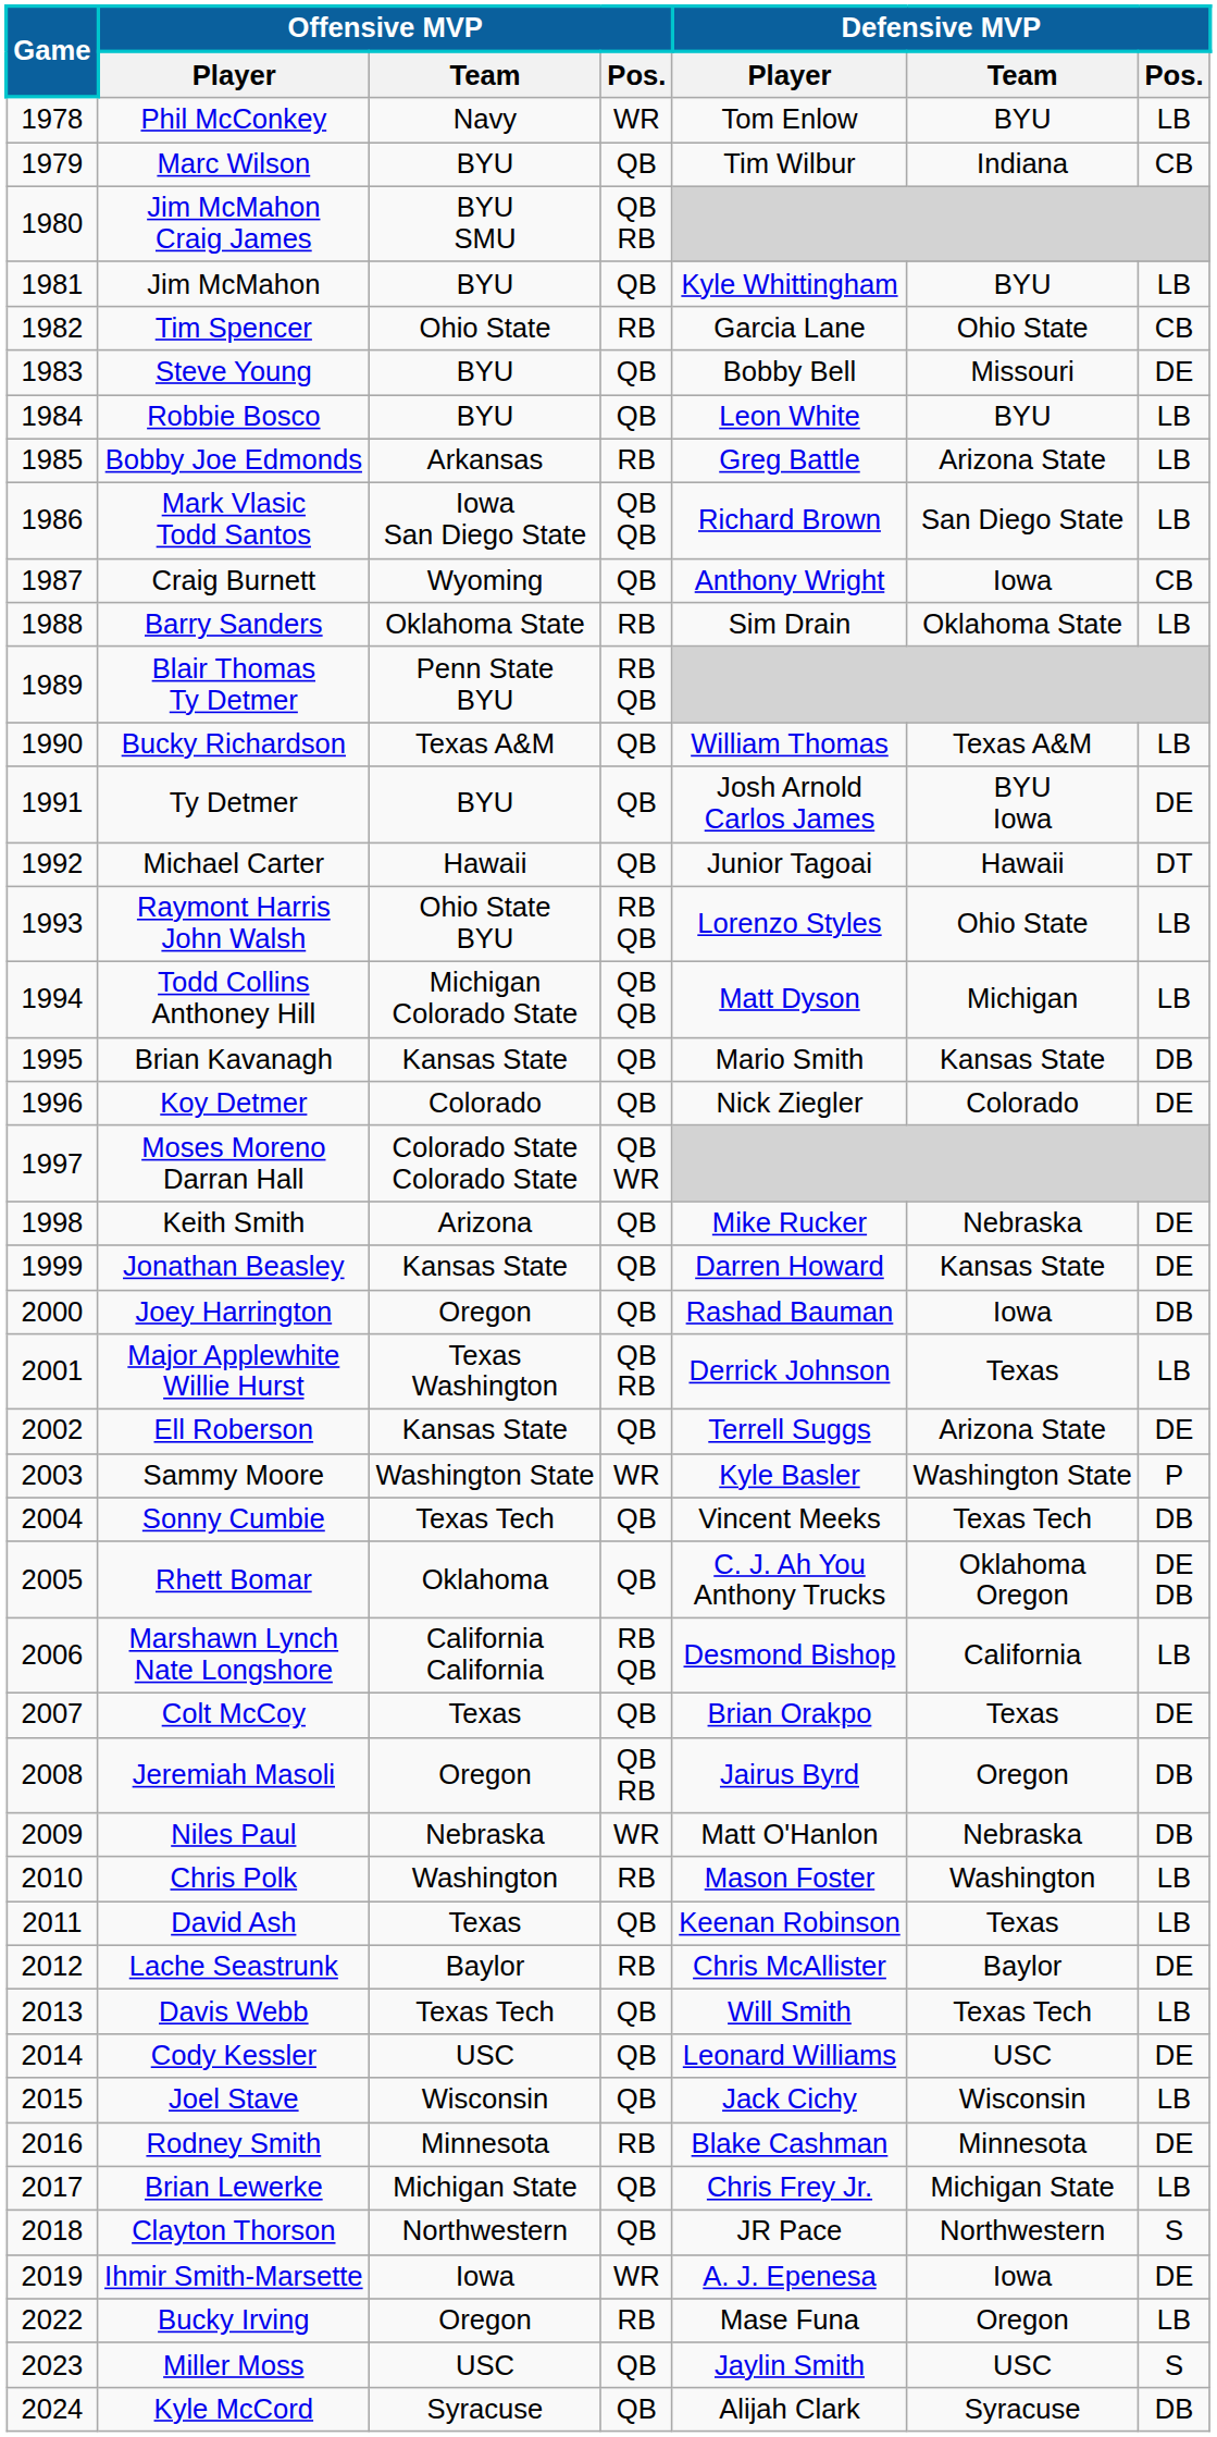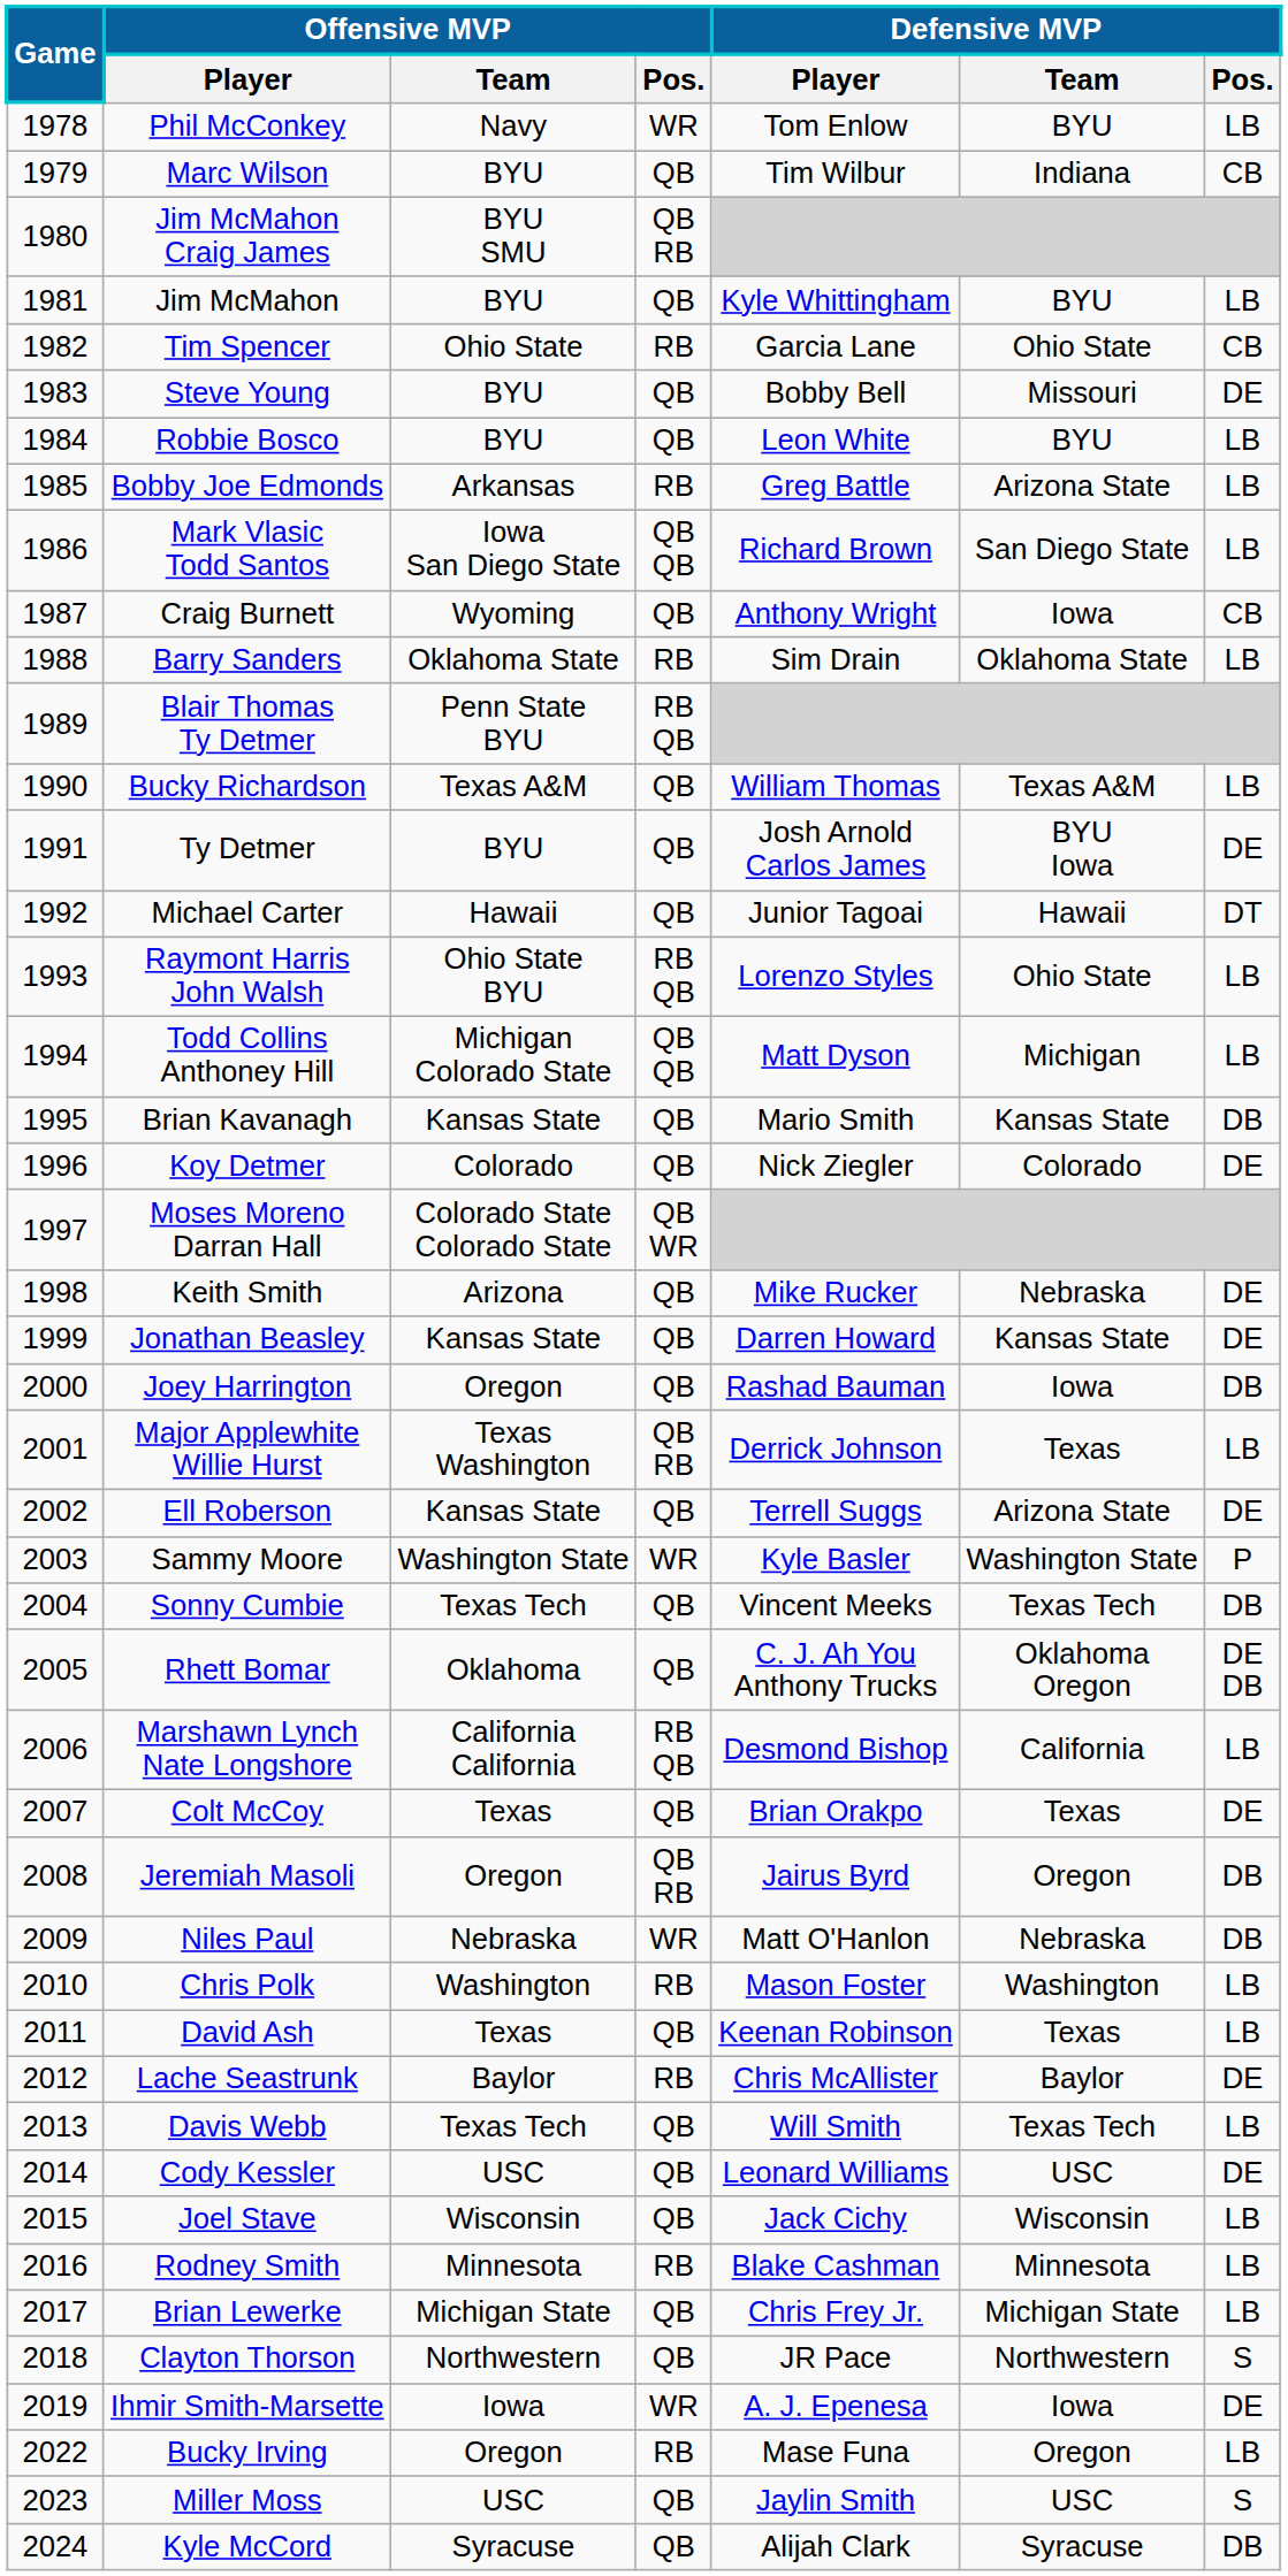Rodney Smith | Defensive MVP / Pos.: DE -> LB
